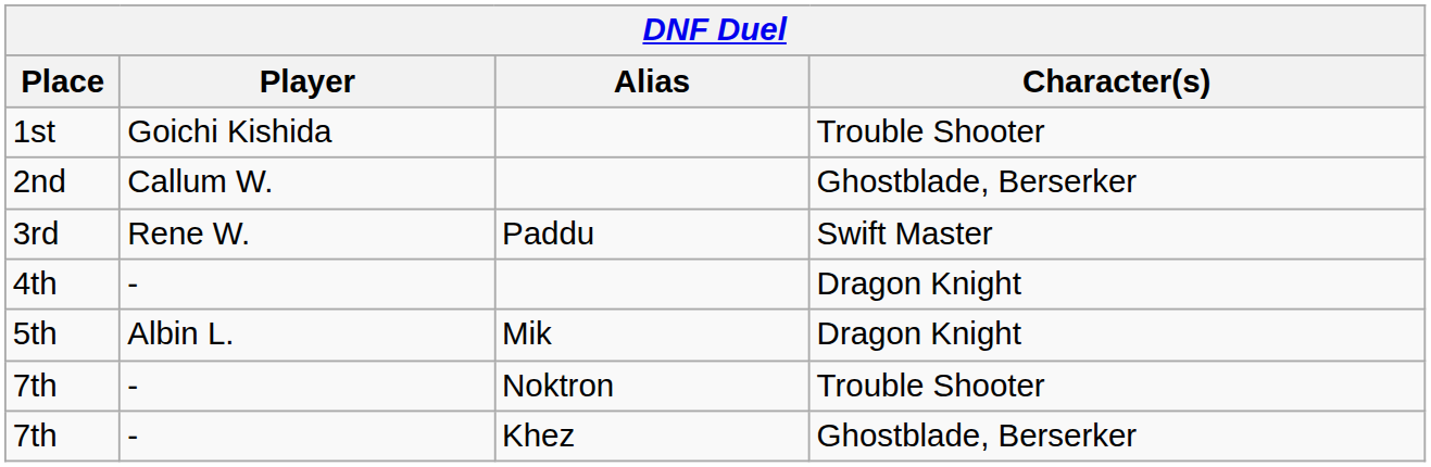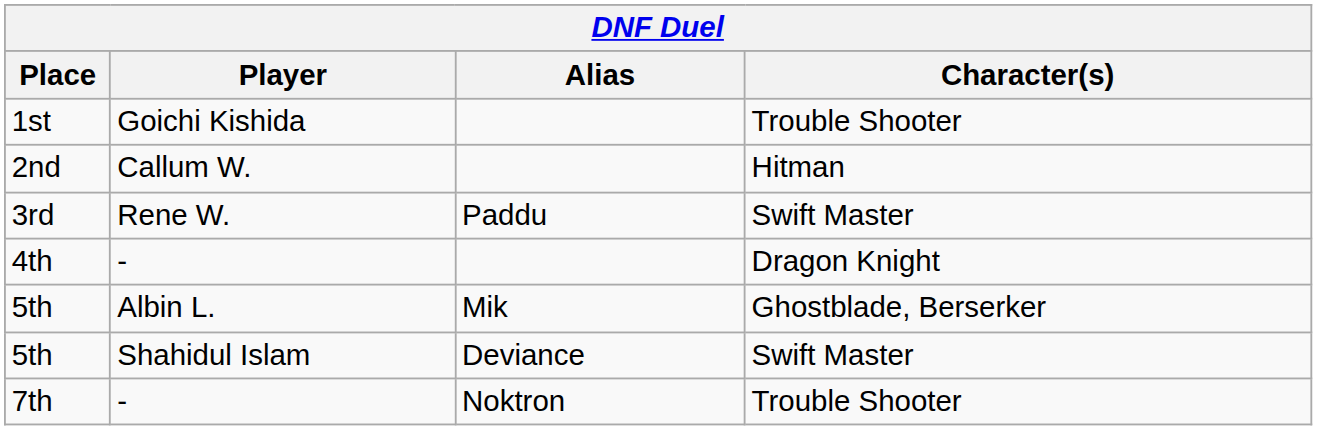2nd | Character(s): Ghostblade, Berserker -> Hitman
5th / Mik | Character(s): Dragon Knight -> Ghostblade, Berserker
+ row: 5th | Shahidul Islam | Deviance | Swift Master
- row: 7th | - | Khez | Ghostblade, Berserker
